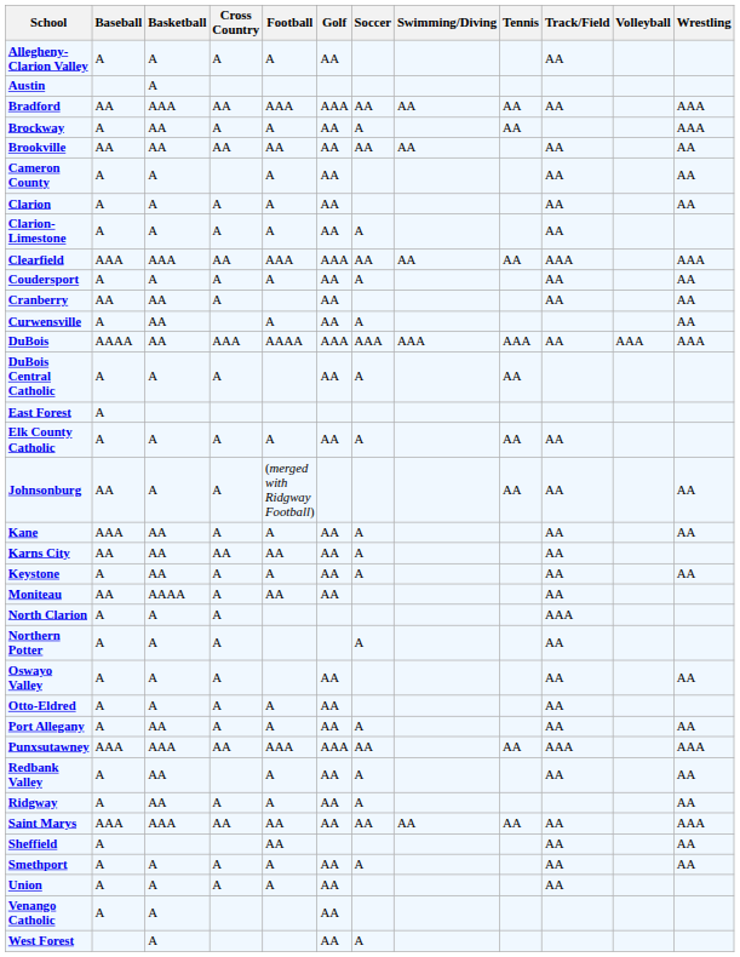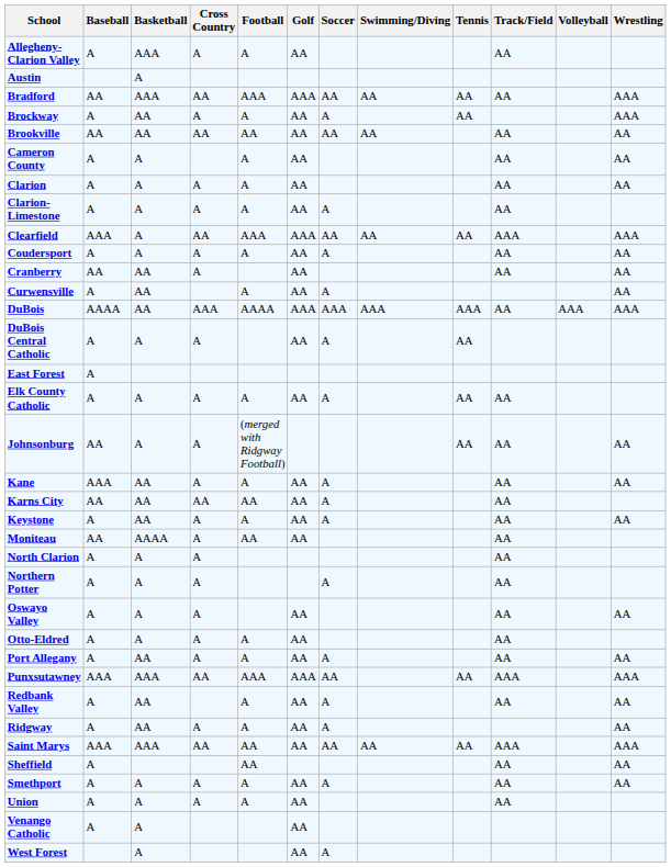Allegheny-Clarion Valley | Basketball: A -> AAA
Clearfield | Basketball: AAA -> A
North Clarion | Track/Field: AAA -> AA
Saint Marys | Track/Field: AA -> AAA
